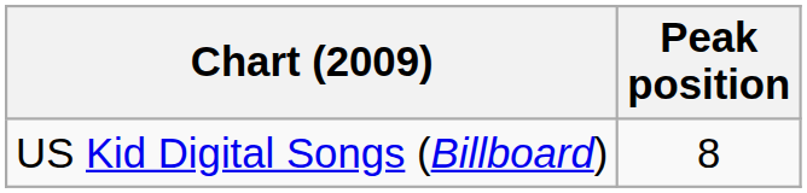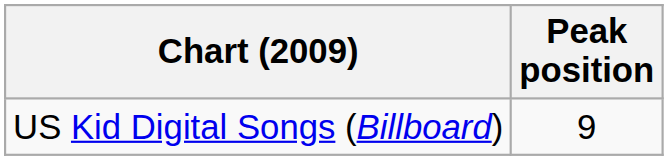US Kid Digital Songs (Billboard) | Peak position: 8 -> 9
